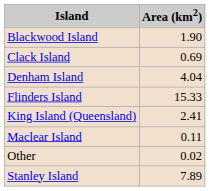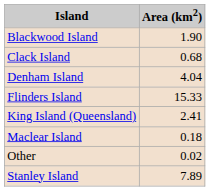Clack Island | Area (km2): 0.69 -> 0.68
Maclear Island | Area (km2): 0.11 -> 0.18
